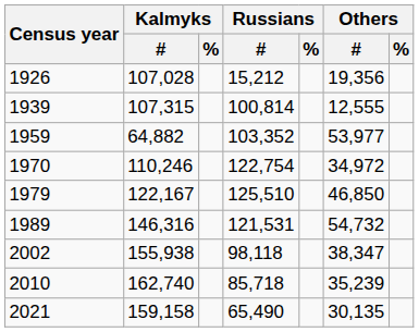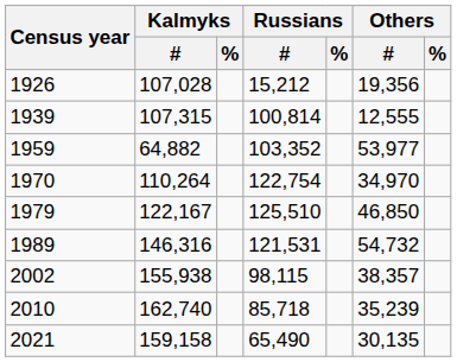1970 | Kalmyks / #: 110,246 -> 110,264
1970 | Others / #: 34,972 -> 34,970
2002 | Russians / #: 98,118 -> 98,115
2002 | Others / #: 38,347 -> 38,357
